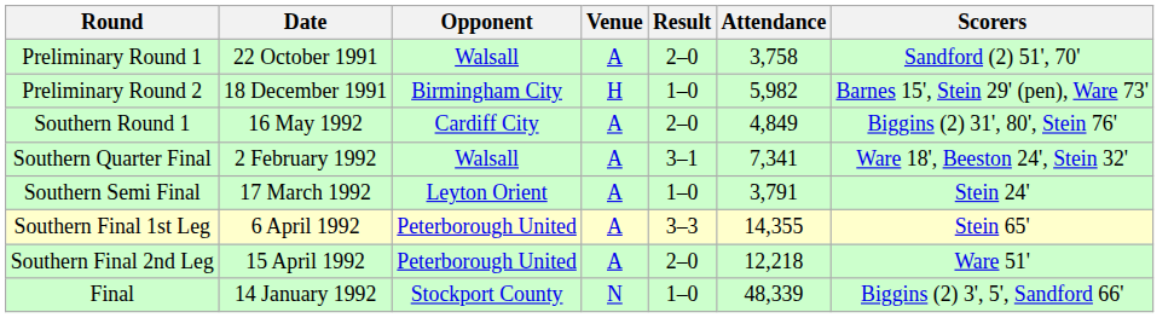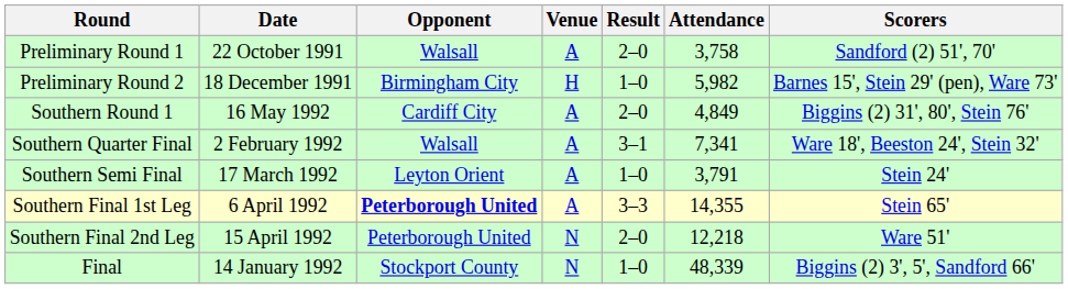Southern Final 1st Leg | Opponent: normal -> bold
Southern Final 2nd Leg | Venue: A -> N
